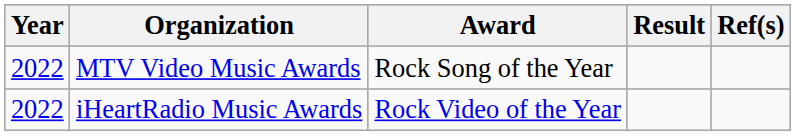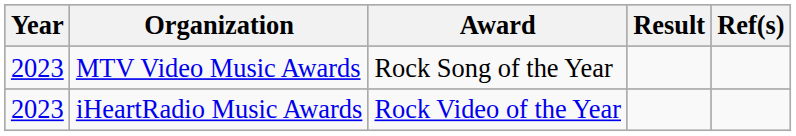MTV Video Music Awards | Year: 2022 -> 2023
iHeartRadio Music Awards | Year: 2022 -> 2023
